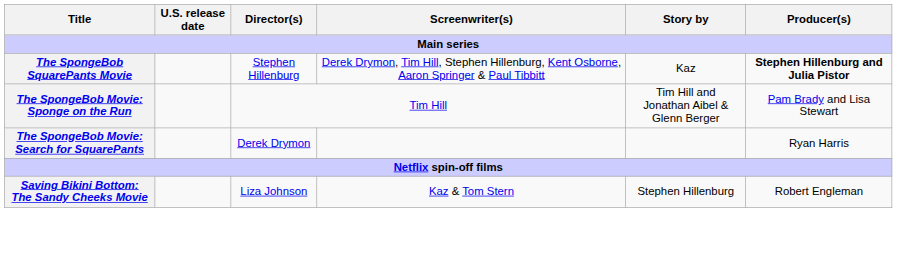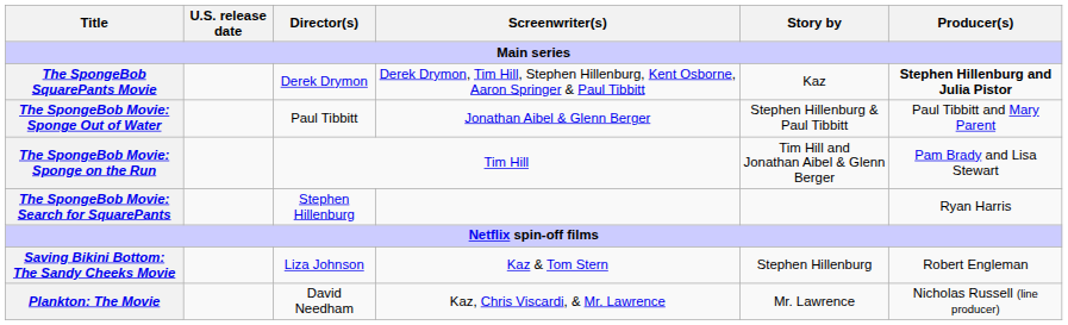The SpongeBob SquarePants Movie | Director(s): Stephen Hillenburg -> Derek Drymon
+ row: The SpongeBob Movie: Sponge Out of Water | Paul Tibbitt | Jonathan Aibel & Glenn Berger | Stephen Hillenburg & Paul Tibbitt | Paul Tibbitt and Mary Parent
The SpongeBob Movie: Search for SquarePants | Director(s): Derek Drymon -> Stephen Hillenburg
+ row: Plankton: The Movie | David Needham | Kaz, Chris Viscardi, & Mr. Lawrence | Mr. Lawrence | Nicholas Russell (line producer)
